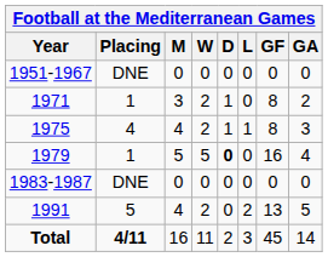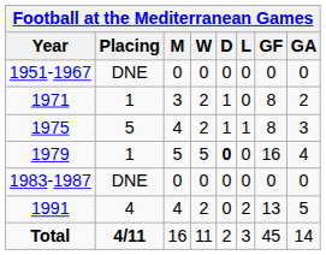1975 | Placing: 4 -> 5
1991 | Placing: 5 -> 4
